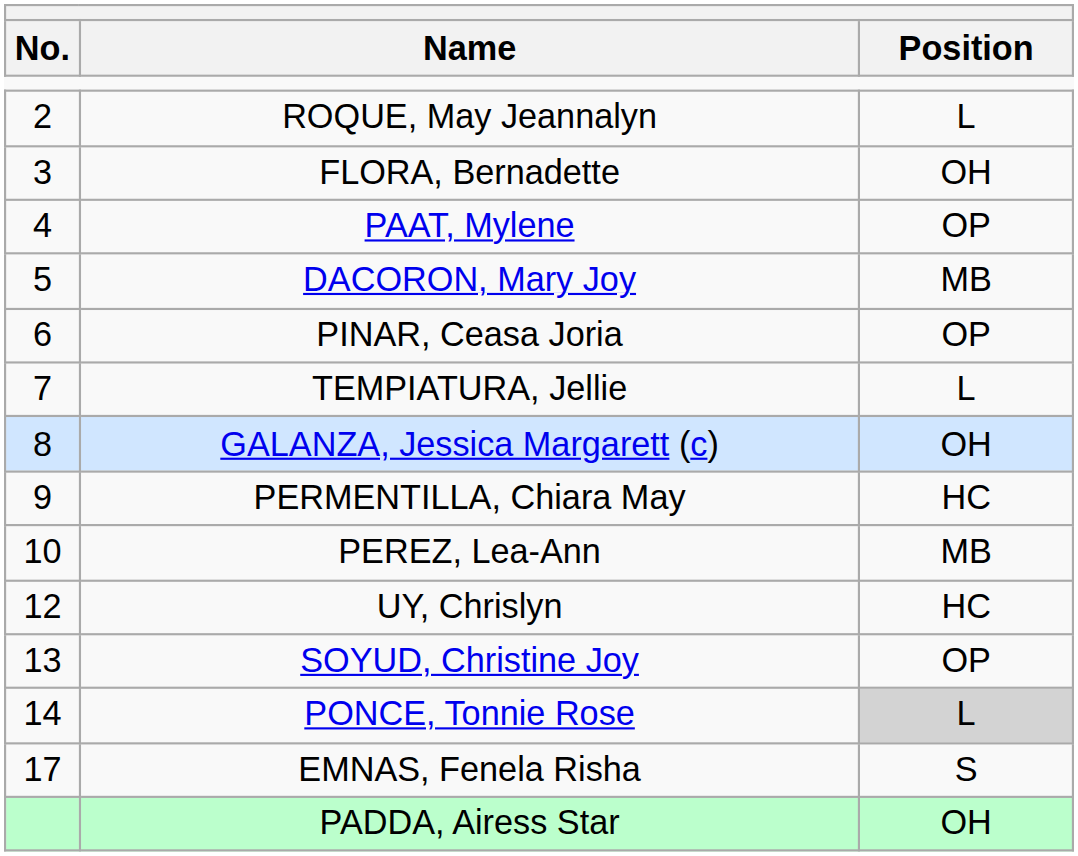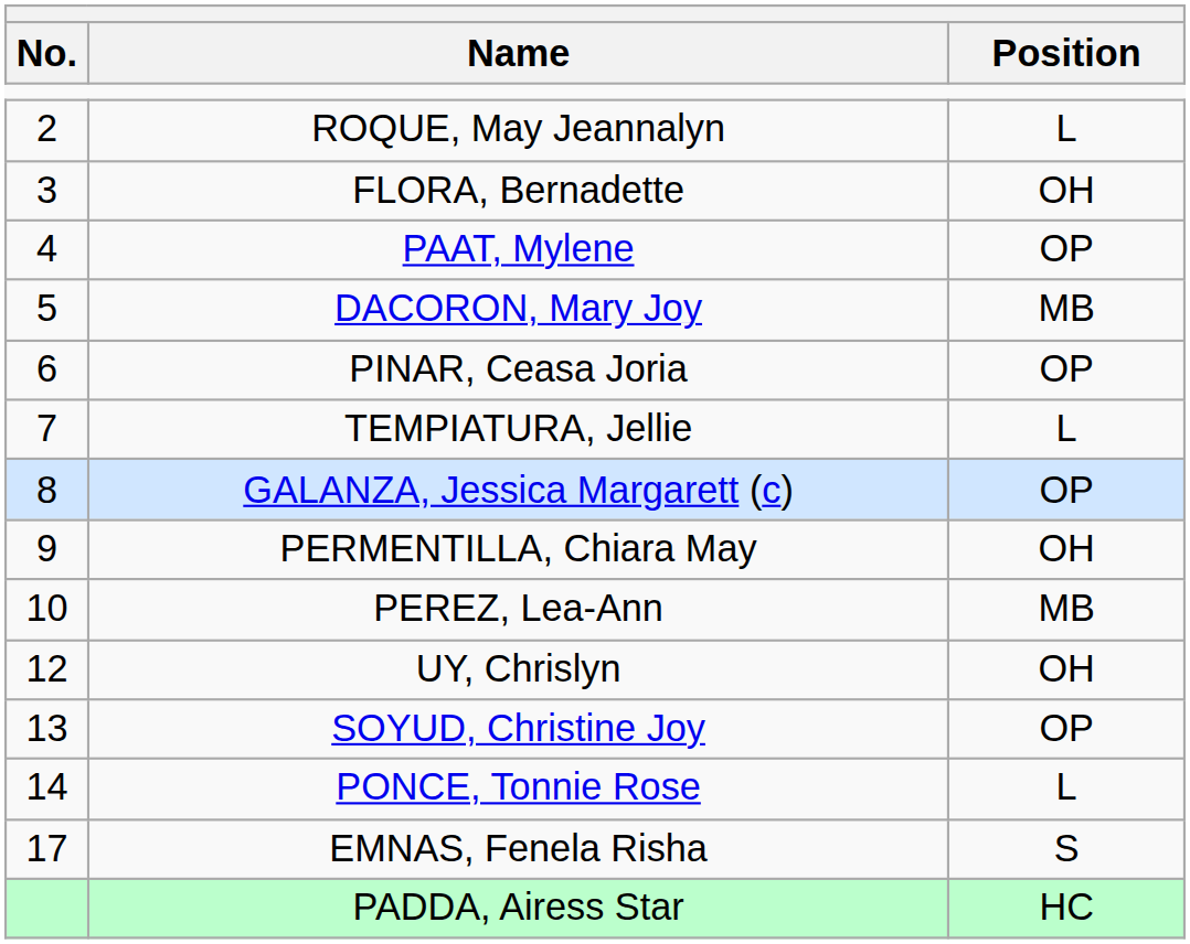GALANZA, Jessica Margarett (c) | Position: OH -> OP
PERMENTILLA, Chiara May | Position: HC -> OH
UY, Chrislyn | Position: HC -> OH
PONCE, Tonnie Rose | Position: lightgrey background -> no background
PADDA, Airess Star | Position: OH -> HC
